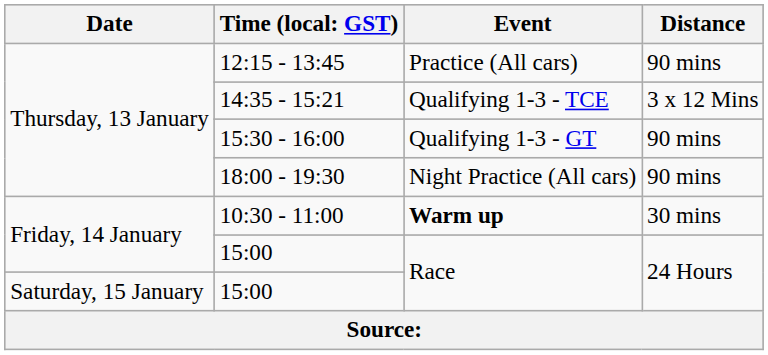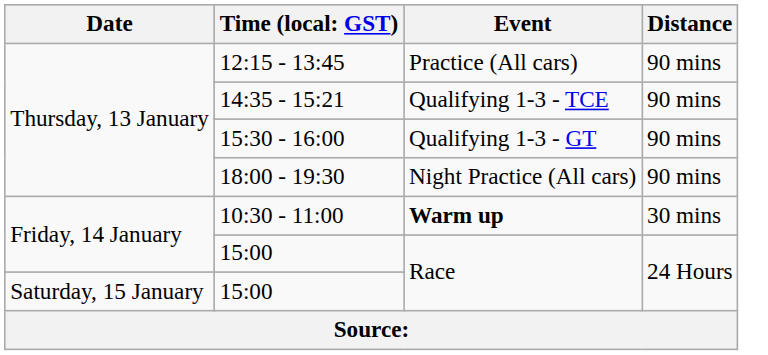14:35 - 15:21 | Distance: 3 x 12 Mins -> 90 mins
